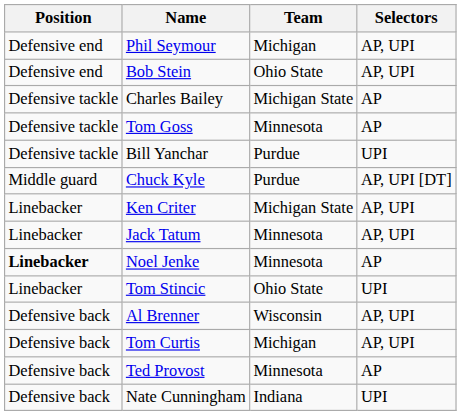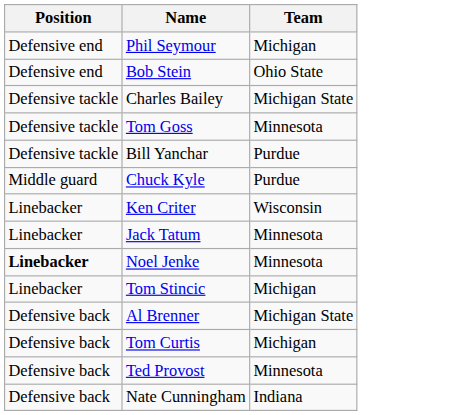- column: Selectors | AP, UPI | AP, UPI | AP | AP | UPI | AP, UPI [DT] | AP, UPI | AP, UPI | AP | UPI | AP, UPI | AP, UPI | AP | UPI
Ken Criter | Team: Michigan State -> Wisconsin
Tom Stincic | Team: Ohio State -> Michigan
Al Brenner | Team: Wisconsin -> Michigan State
